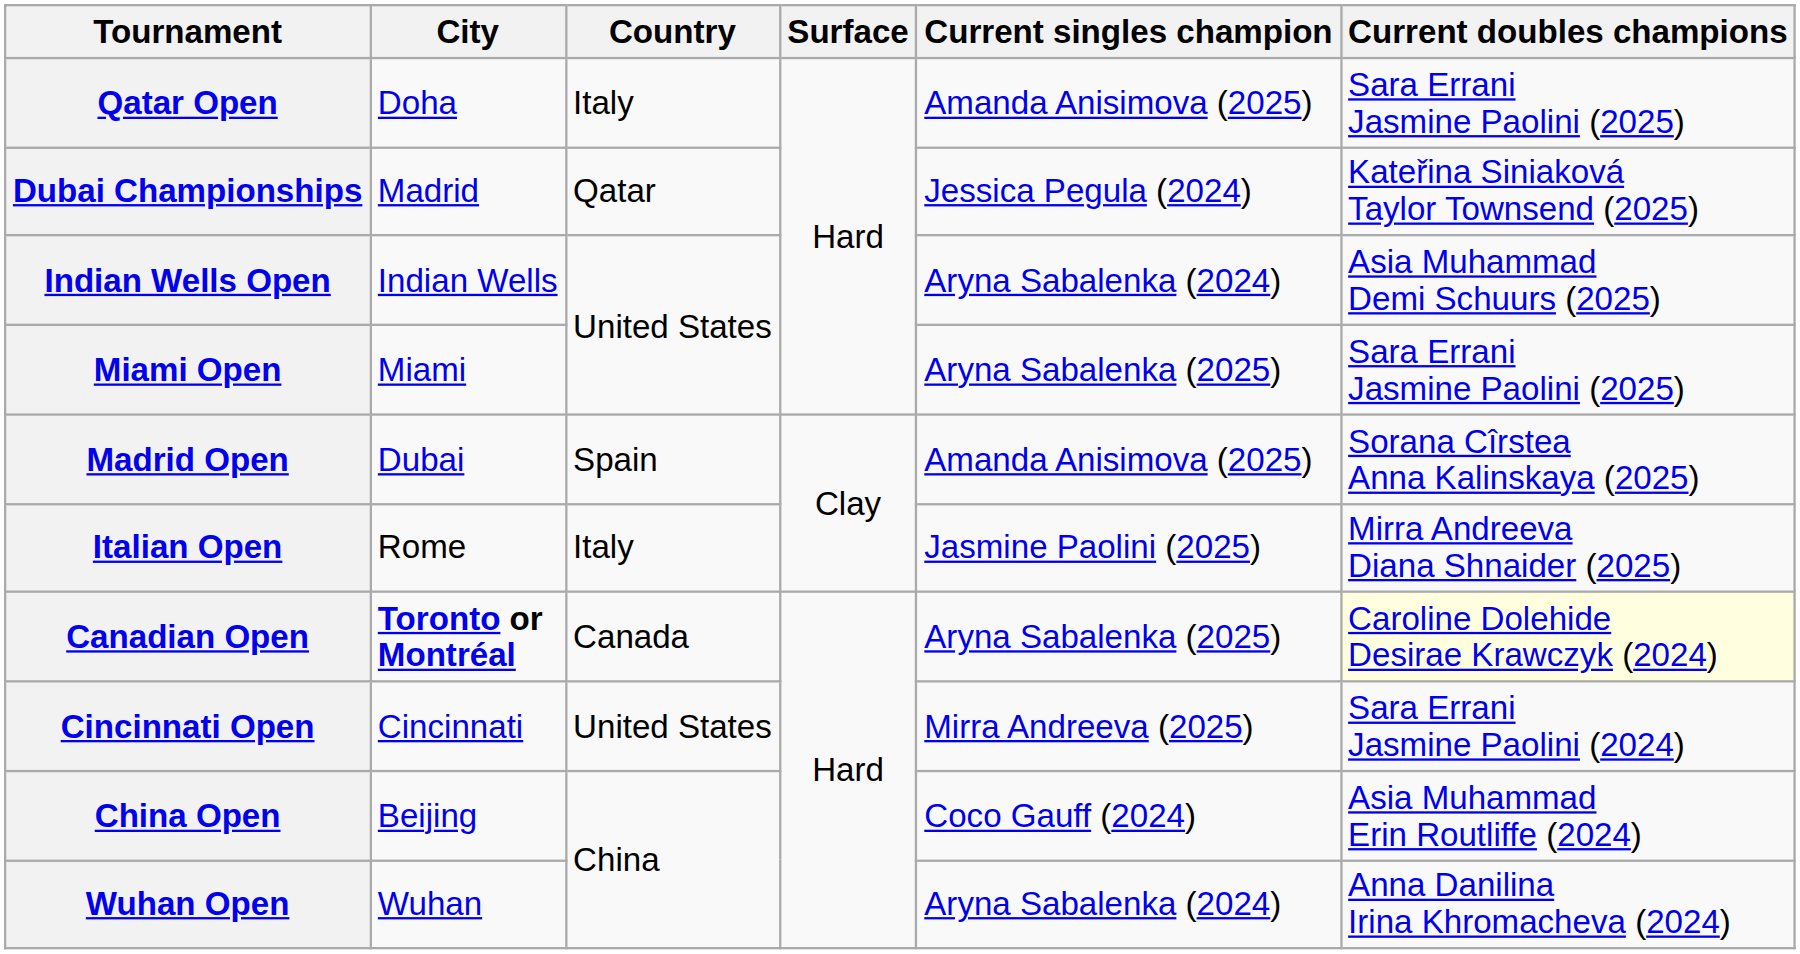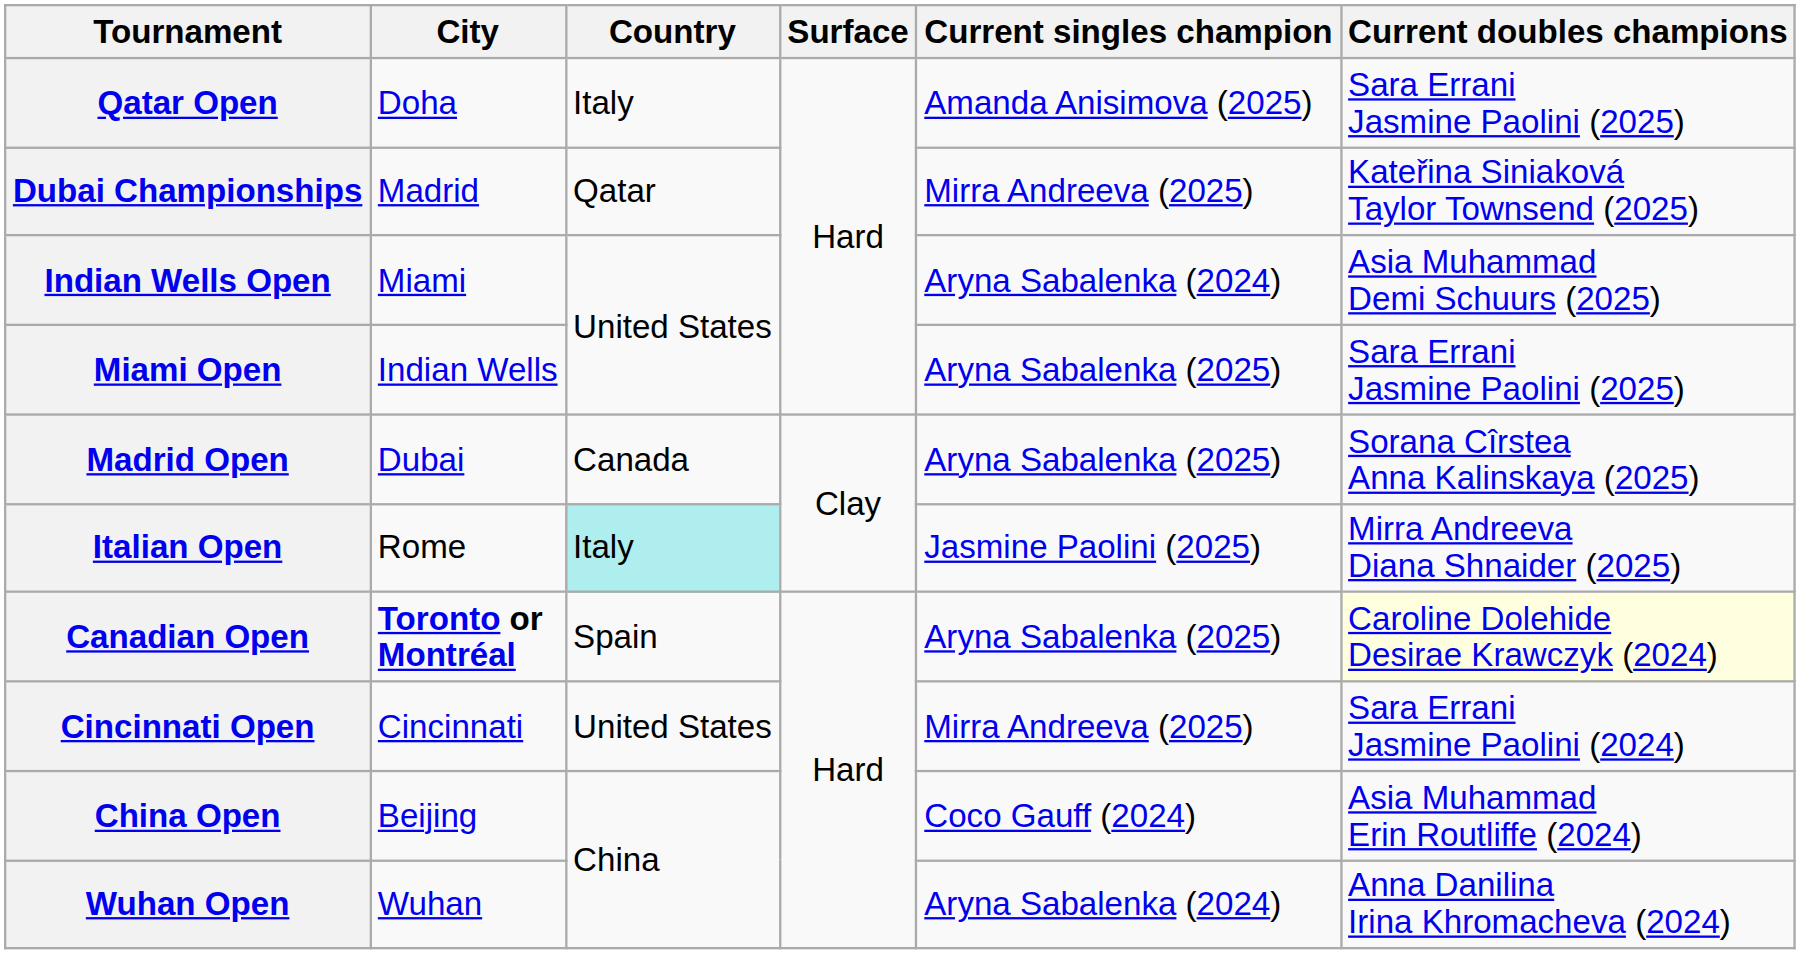Dubai Championships | Current singles champion: Jessica Pegula (2024) -> Mirra Andreeva (2025)
Indian Wells Open | City: Indian Wells -> Miami
Miami Open | City: Miami -> Indian Wells
Madrid Open | Country: Spain -> Canada
Madrid Open | Current singles champion: Amanda Anisimova (2025) -> Aryna Sabalenka (2025)
Italian Open | Country: no background -> paleturquoise background
Canadian Open | Country: Canada -> Spain
